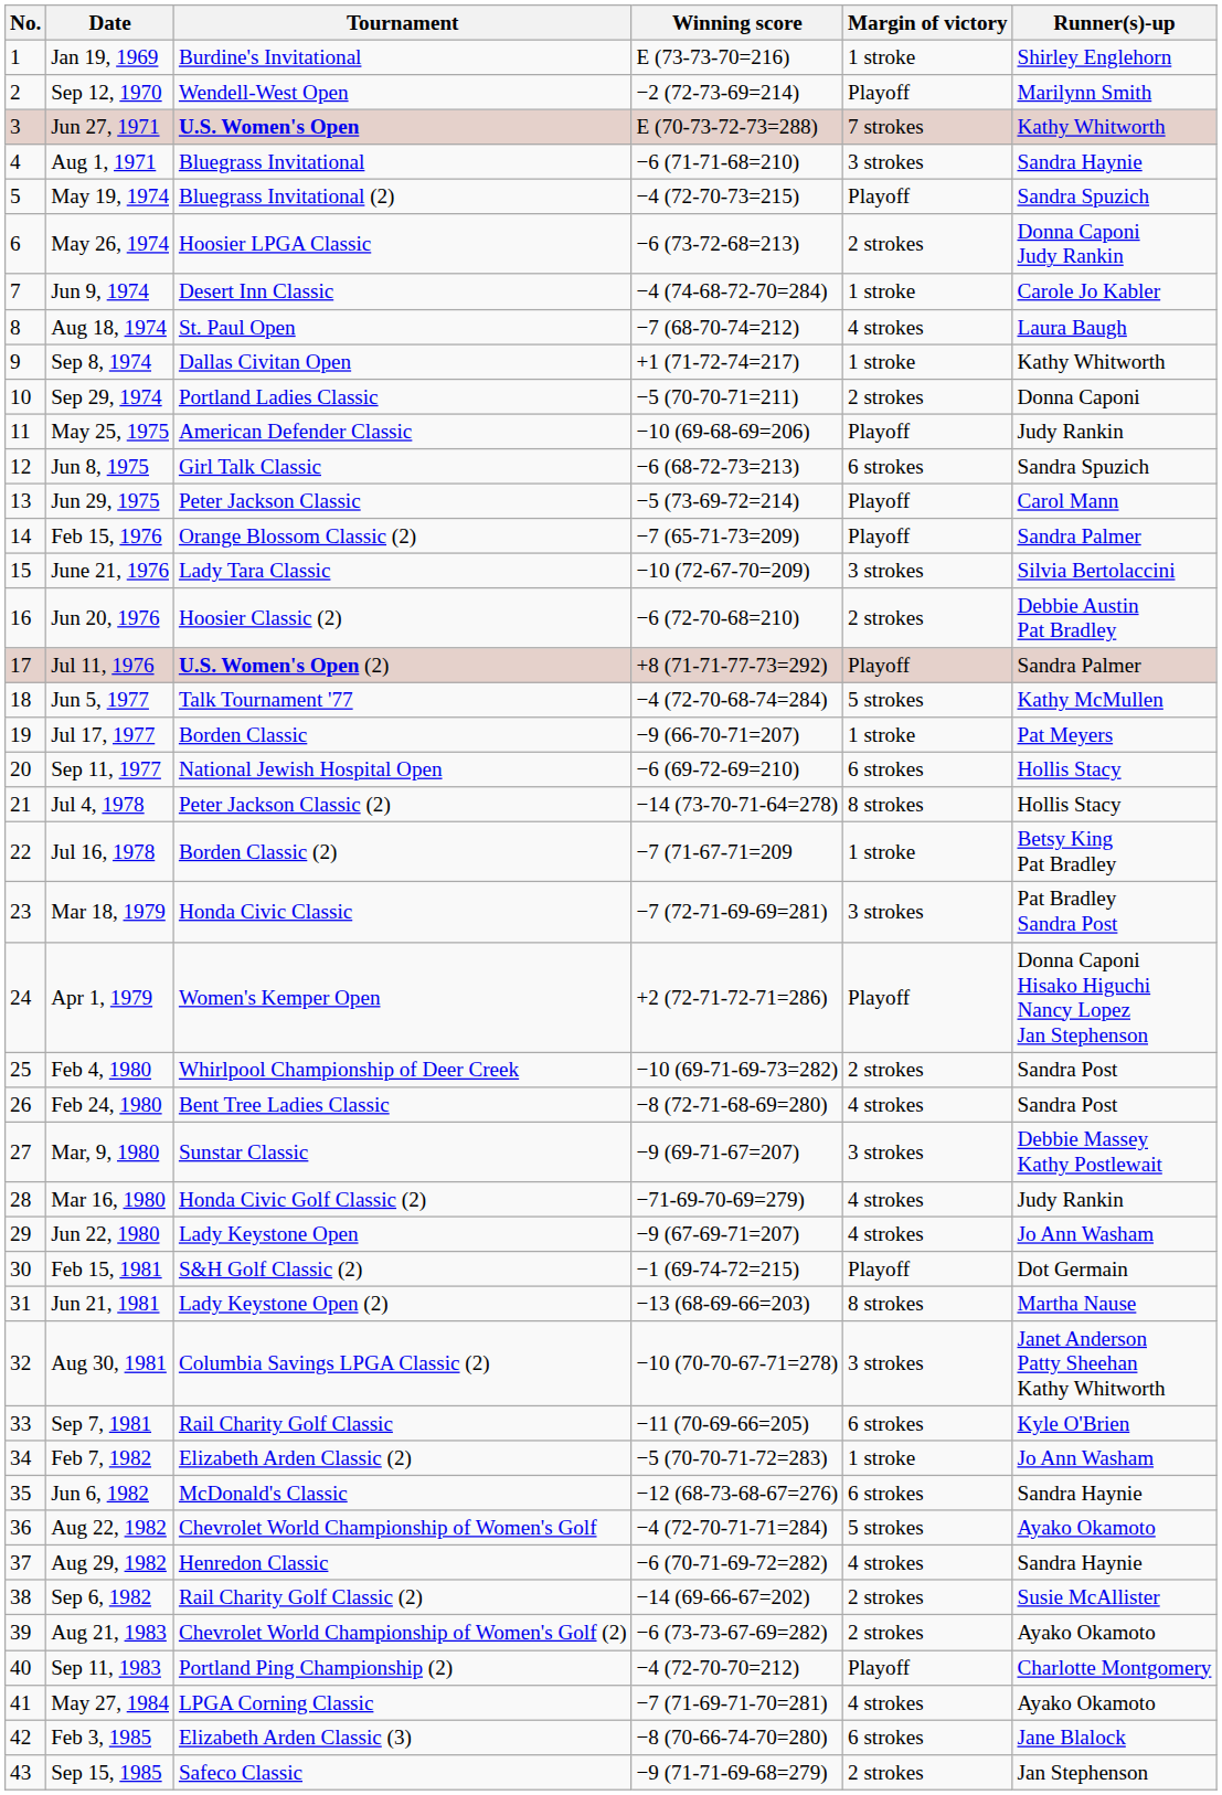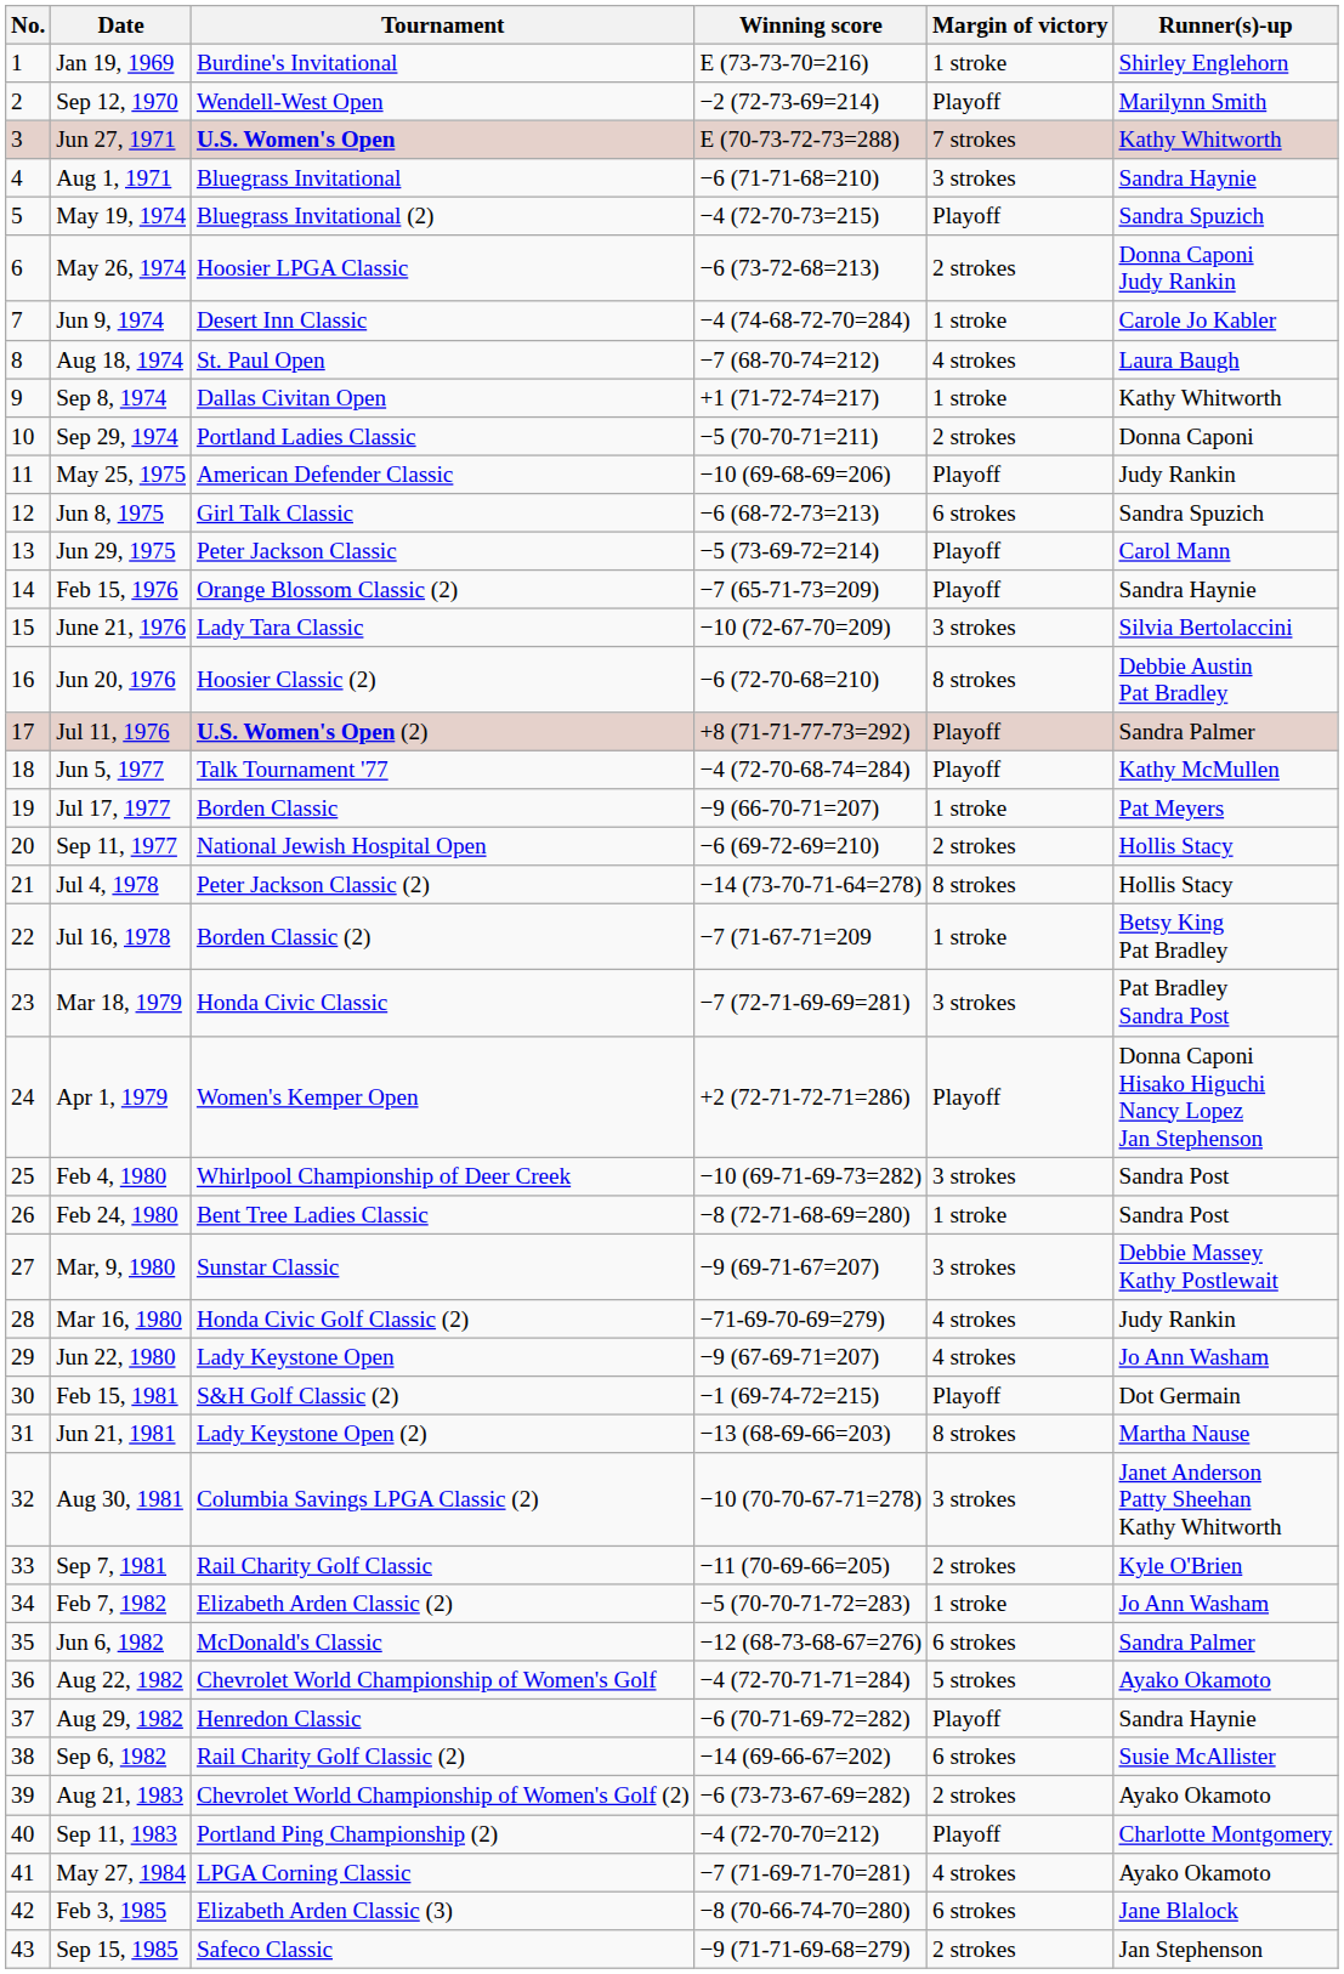Feb 15, 1976 | Runner(s)-up: Sandra Palmer -> Sandra Haynie
Jun 20, 1976 | Margin of victory: 2 strokes -> 8 strokes
Jun 5, 1977 | Margin of victory: 5 strokes -> Playoff
Sep 11, 1977 | Margin of victory: 6 strokes -> 2 strokes
Feb 4, 1980 | Margin of victory: 2 strokes -> 3 strokes
Feb 24, 1980 | Margin of victory: 4 strokes -> 1 stroke
Sep 7, 1981 | Margin of victory: 6 strokes -> 2 strokes
Jun 6, 1982 | Runner(s)-up: Sandra Haynie -> Sandra Palmer
Aug 29, 1982 | Margin of victory: 4 strokes -> Playoff
Sep 6, 1982 | Margin of victory: 2 strokes -> 6 strokes
